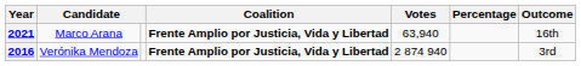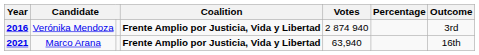rows swapped: 2016 <-> 2021
